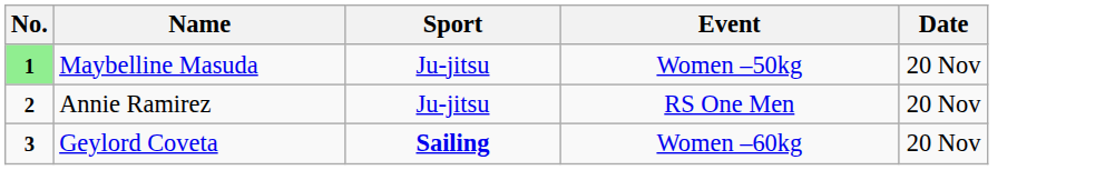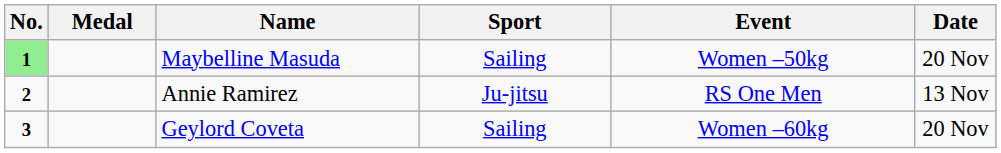+ column: Medal
Maybelline Masuda | Sport: Ju-jitsu -> Sailing
Annie Ramirez | Date: 20 Nov -> 13 Nov
Geylord Coveta | Sport: bold -> normal
